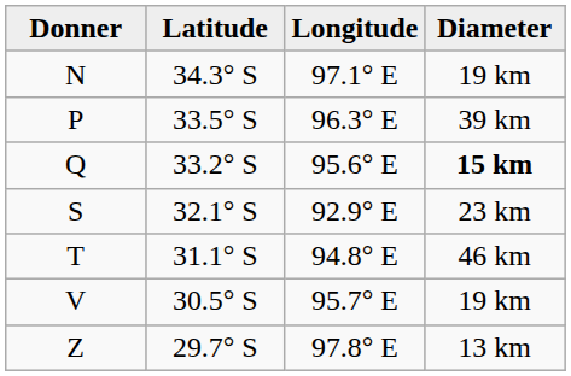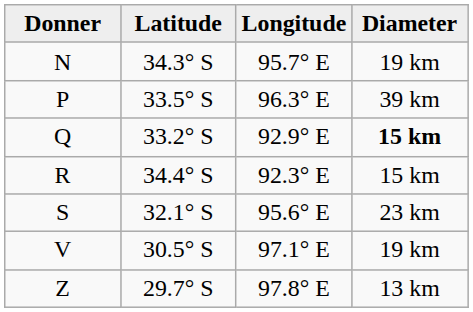N | Longitude: 97.1° E -> 95.7° E
Q | Longitude: 95.6° E -> 92.9° E
+ row: R | 34.4° S | 92.3° E | 15 km
S | Longitude: 92.9° E -> 95.6° E
- row: T | 31.1° S | 94.8° E | 46 km
V | Longitude: 95.7° E -> 97.1° E
